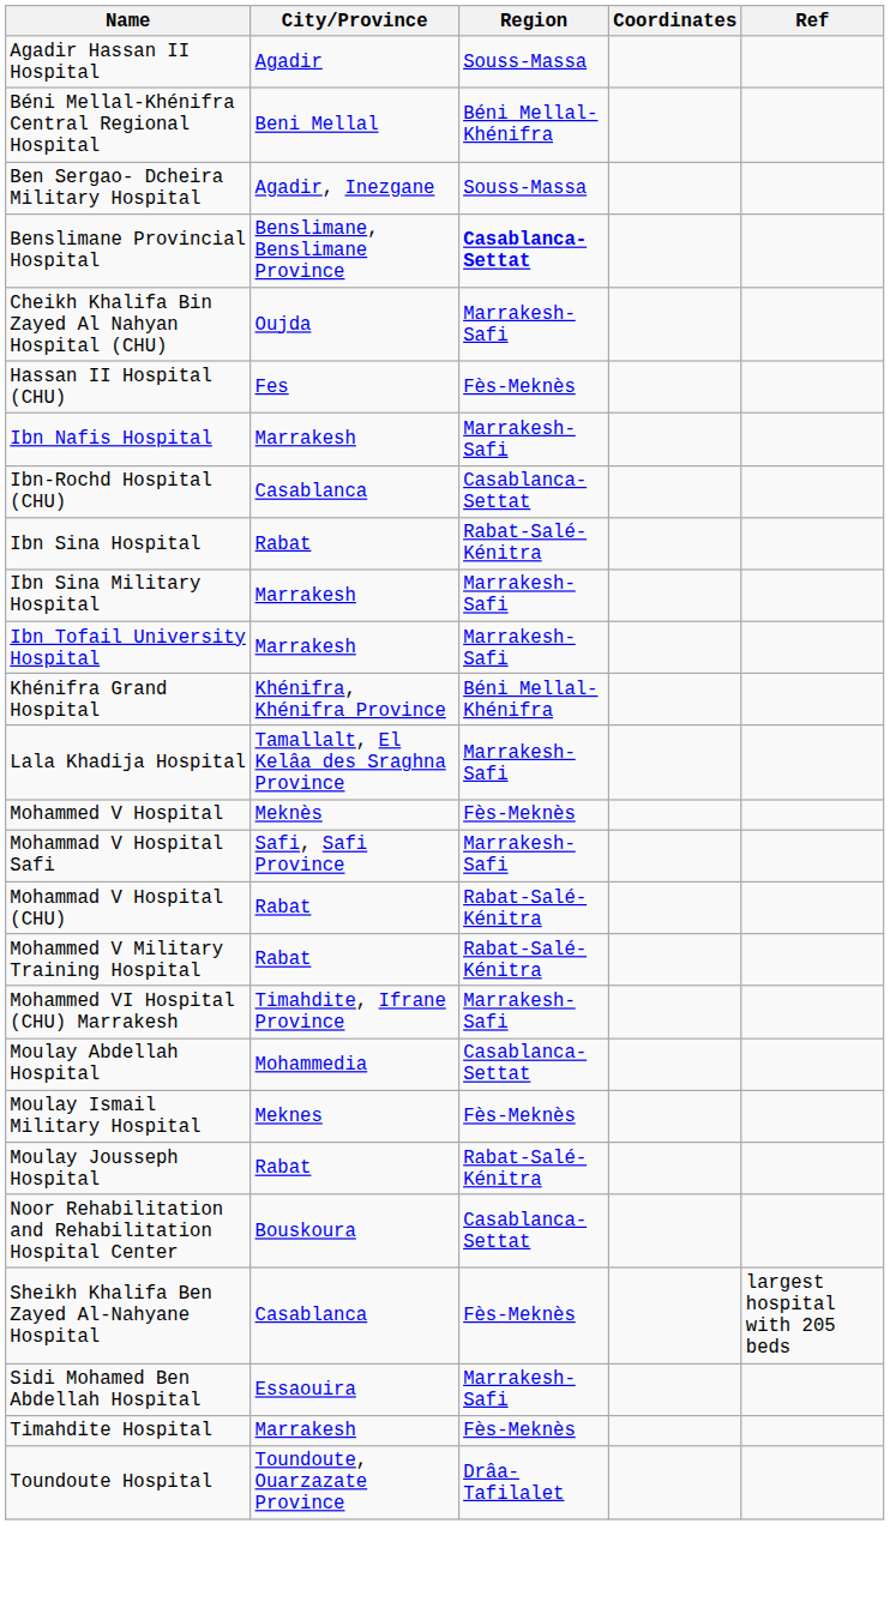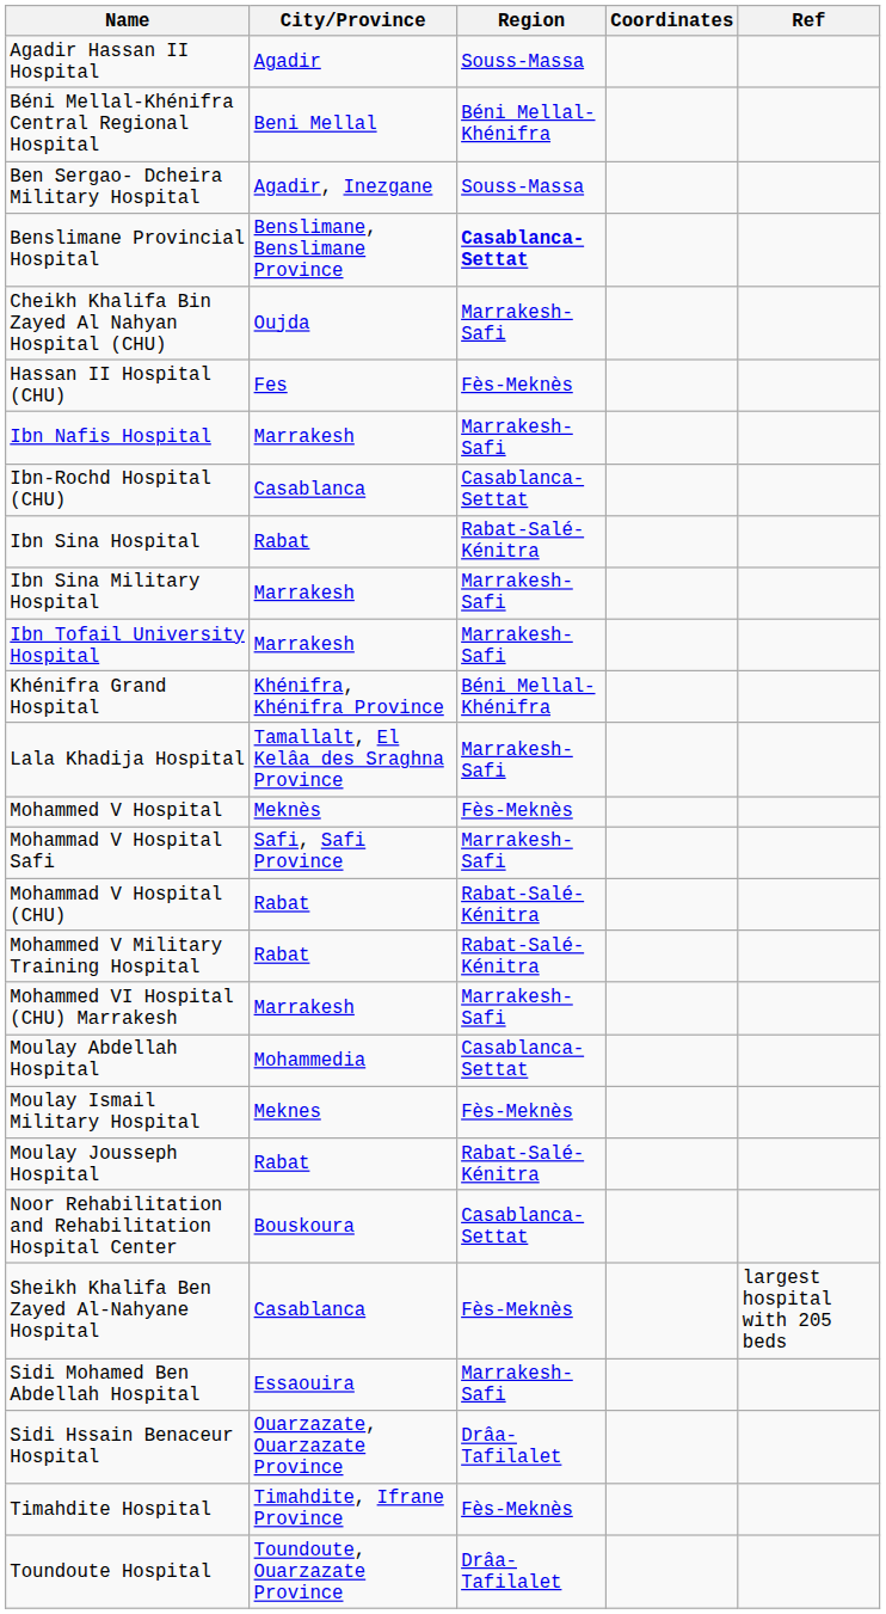Mohammed VI Hospital (CHU) Marrakesh | City/Province: Timahdite, Ifrane Province -> Marrakesh
+ row: Sidi Hssain Benaceur Hospital | Ouarzazate, Ouarzazate Province | Drâa-Tafilalet
Timahdite Hospital | City/Province: Marrakesh -> Timahdite, Ifrane Province
